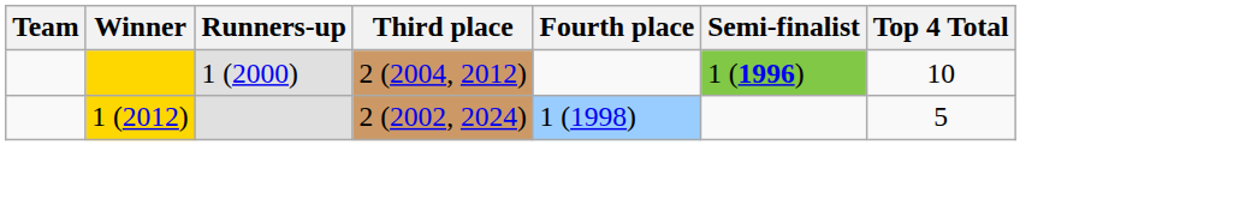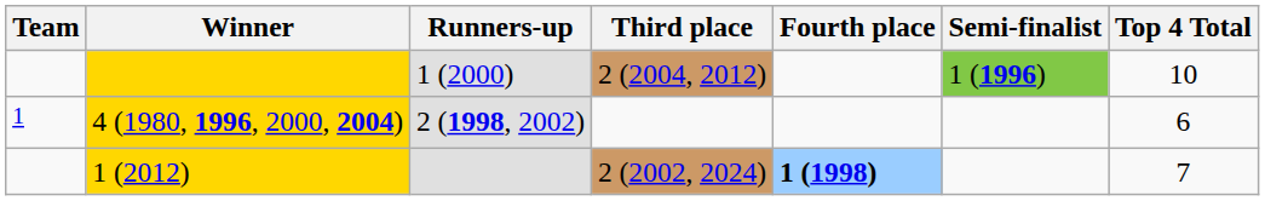+ row: 1 | 4 (1980, 1996, 2000, 2004) | 2 (1998, 2002) | 6
1 (2012) | Fourth place: normal -> bold
1 (2012) | Top 4 Total: 5 -> 7
